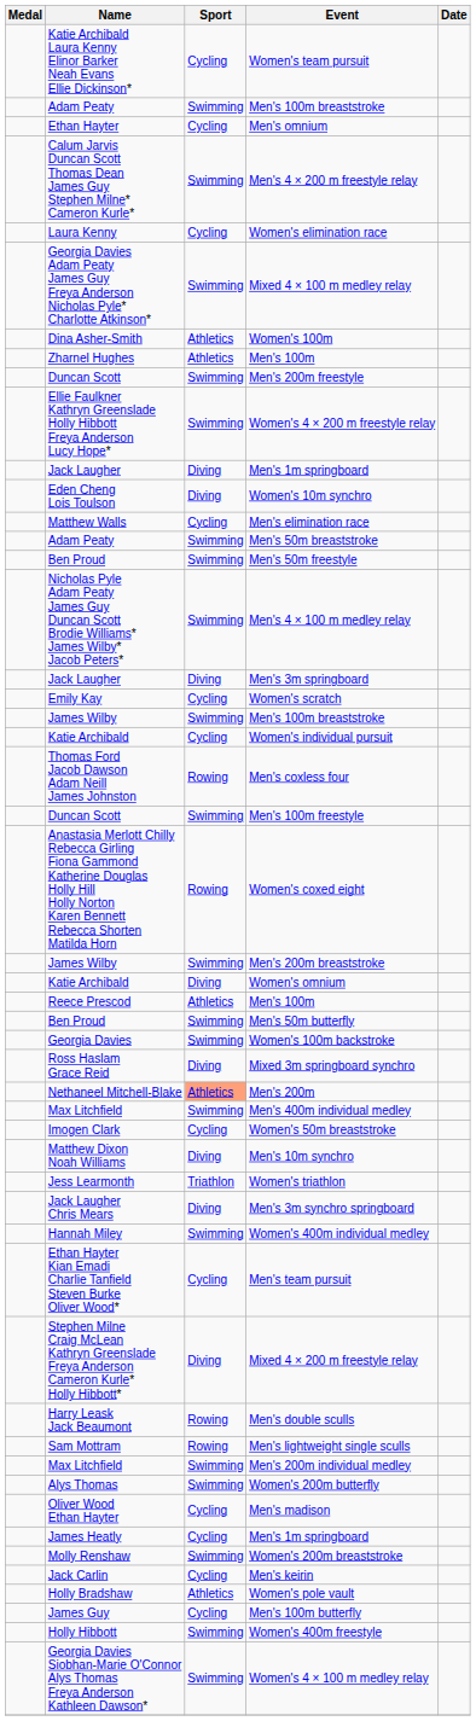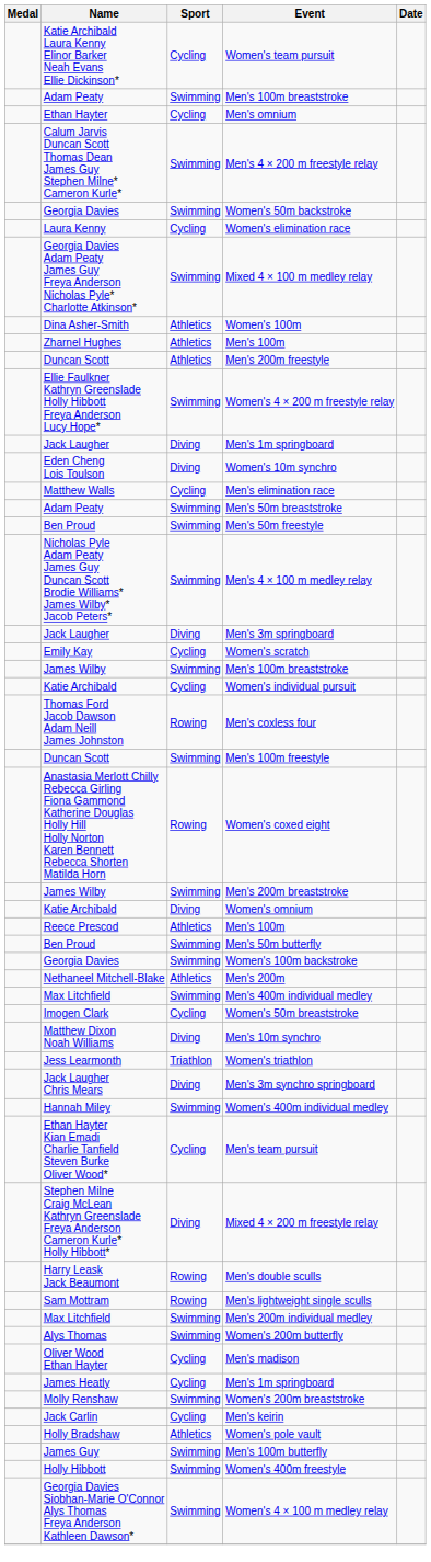+ row: Georgia Davies | Swimming | Women's 50m backstroke
Men's 200m freestyle | Sport: Swimming -> Athletics
- row: Ross Haslam Grace Reid | Diving | Mixed 3m springboard synchro
Men's 200m | Sport: lightsalmon background -> no background
Men's 100m butterfly | Sport: Cycling -> Swimming
